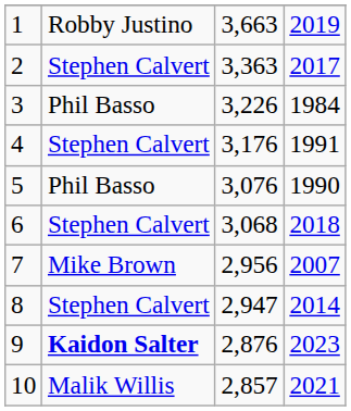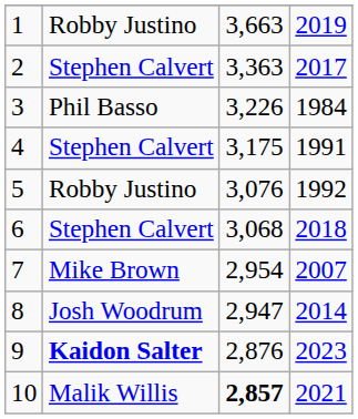4 | column 3: 3,176 -> 3,175
5 | column 2: Phil Basso -> Robby Justino
5 | column 4: 1990 -> 1992
7 | column 3: 2,956 -> 2,954
8 | column 2: Stephen Calvert -> Josh Woodrum
10 | column 3: normal -> bold
